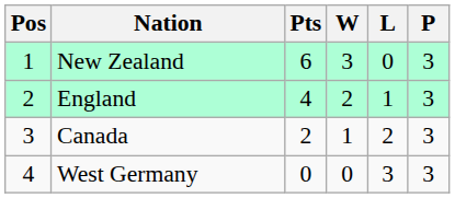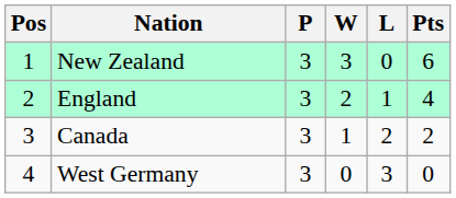columns swapped: P <-> Pts
